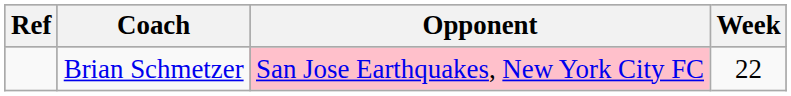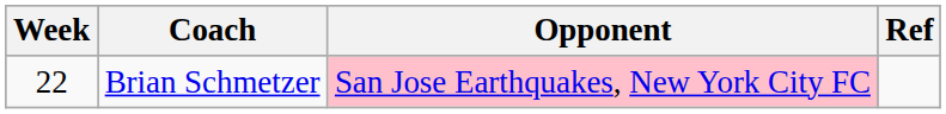columns swapped: Week <-> Ref
